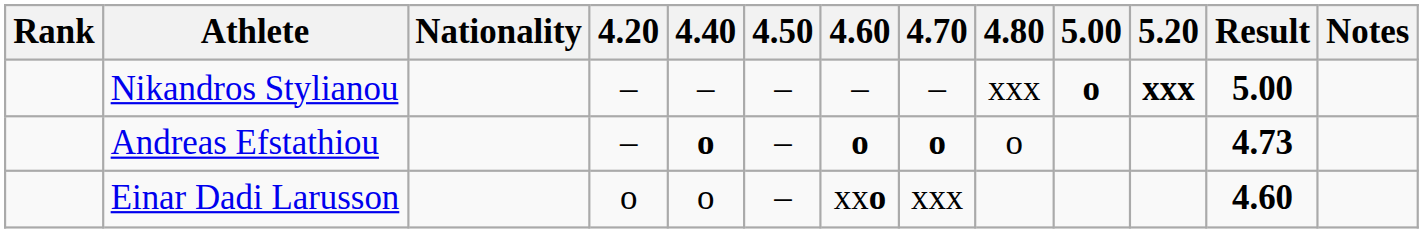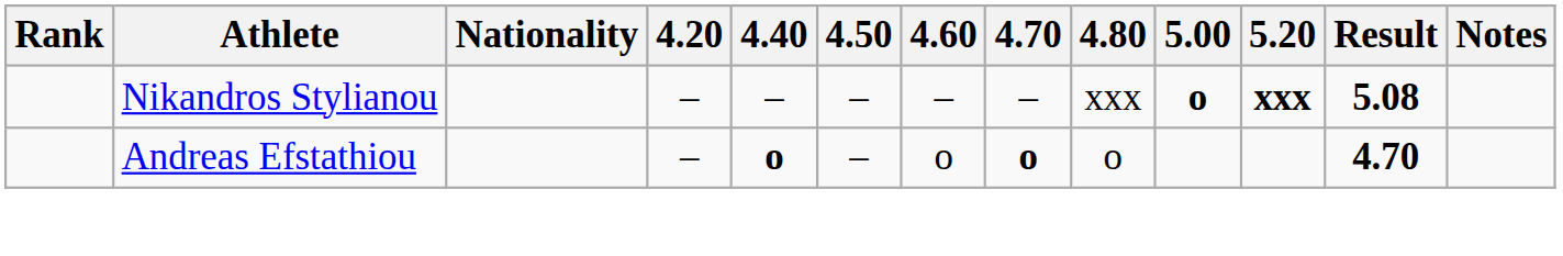Nikandros Stylianou | Result: 5.00 -> 5.08
Andreas Efstathiou | 4.60: bold -> normal
Andreas Efstathiou | Result: 4.73 -> 4.70
- row: Einar Dadi Larusson | o | o | – | xxo | xxx | 4.60
